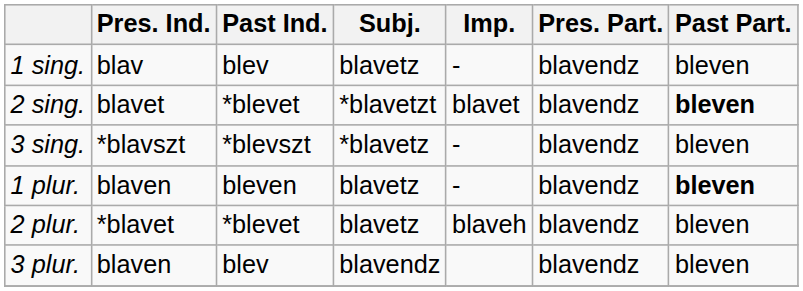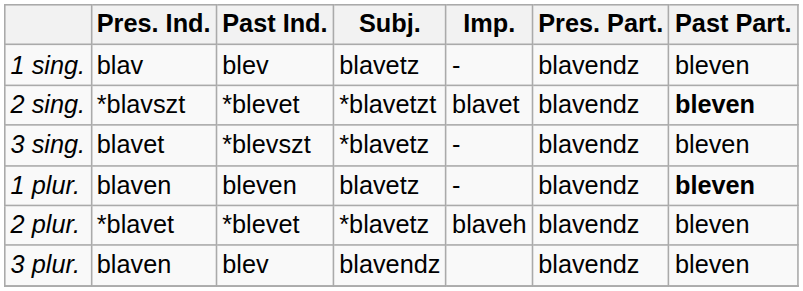2 sing. | Pres. Ind.: blavet -> *blavszt
3 sing. | Pres. Ind.: *blavszt -> blavet
2 plur. | Subj.: blavetz -> *blavetz
